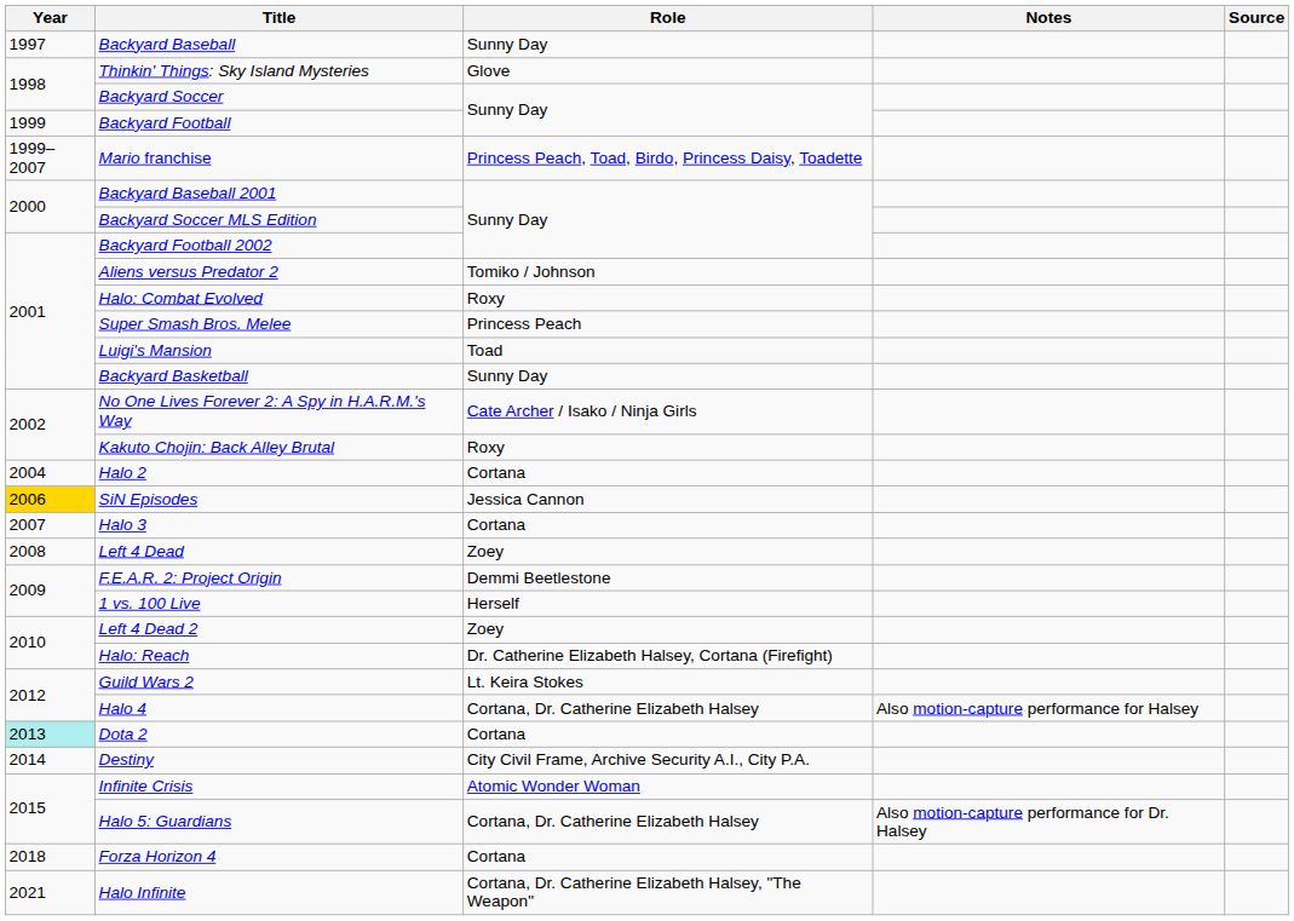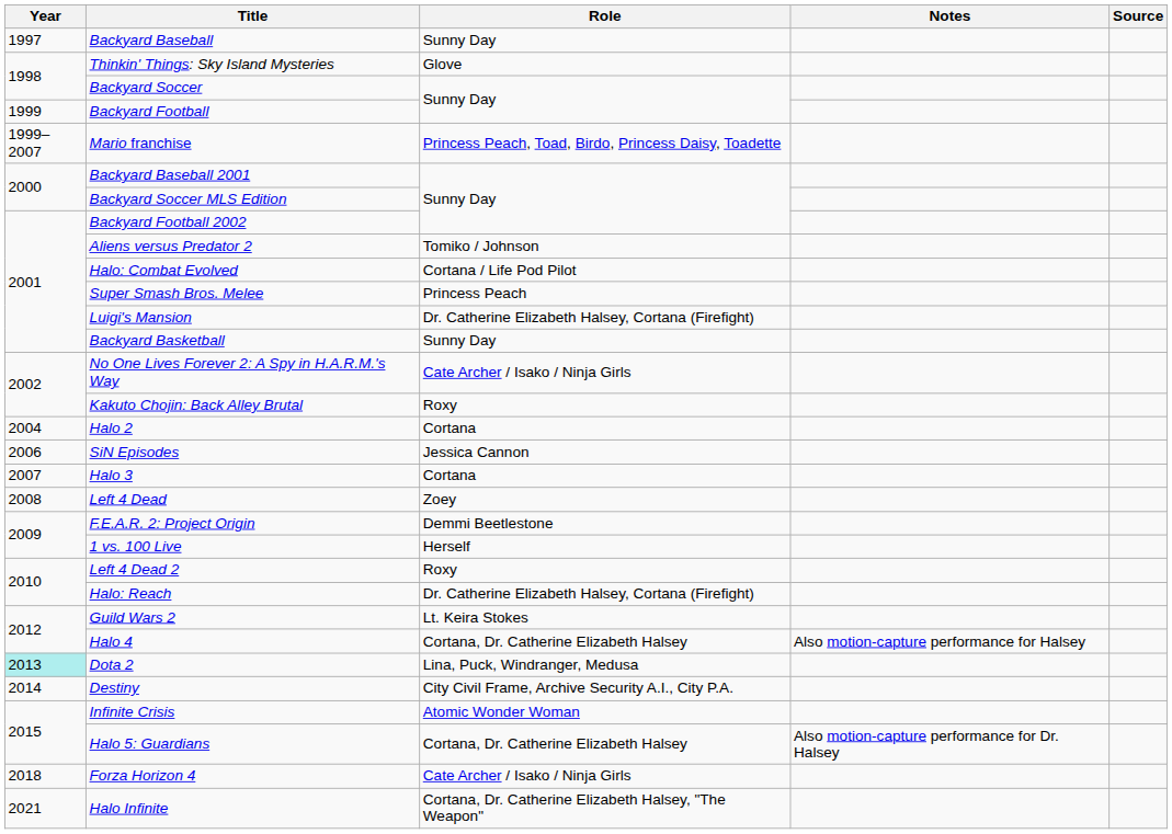Halo: Combat Evolved | Role: Roxy -> Cortana / Life Pod Pilot
Luigi's Mansion | Role: Toad -> Dr. Catherine Elizabeth Halsey, Cortana (Firefight)
SiN Episodes | Year: gold background -> no background
Left 4 Dead 2 | Role: Zoey -> Roxy
Dota 2 | Role: Cortana -> Lina, Puck, Windranger, Medusa
Forza Horizon 4 | Role: Cortana -> Cate Archer / Isako / Ninja Girls
